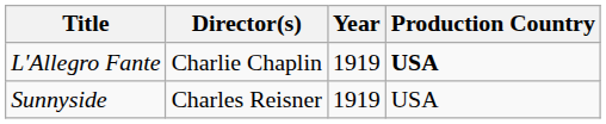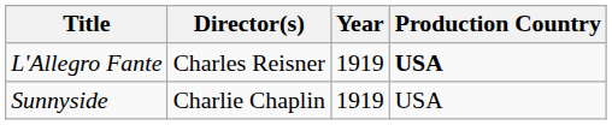L'Allegro Fante | Director(s): Charlie Chaplin -> Charles Reisner
Sunnyside | Director(s): Charles Reisner -> Charlie Chaplin
